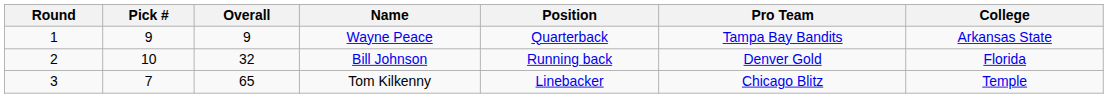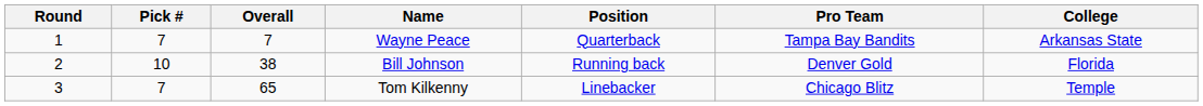Wayne Peace | Pick #: 9 -> 7
Wayne Peace | Overall: 9 -> 7
Bill Johnson | Overall: 32 -> 38
